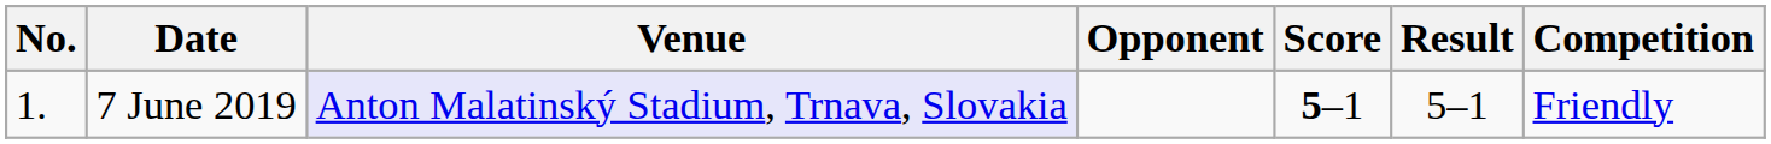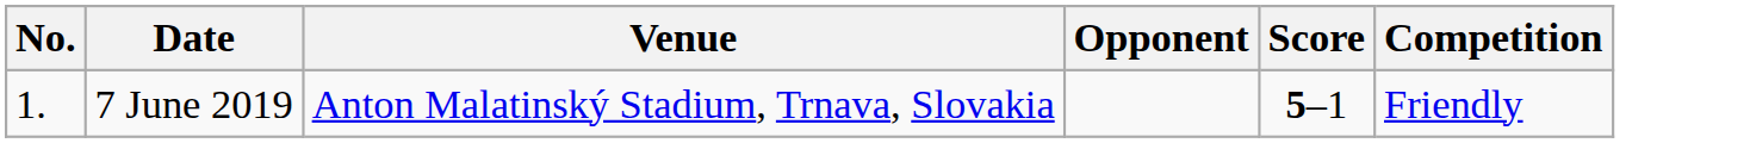- column: Result | 5–1
7 June 2019 | Venue: lavender background -> no background
